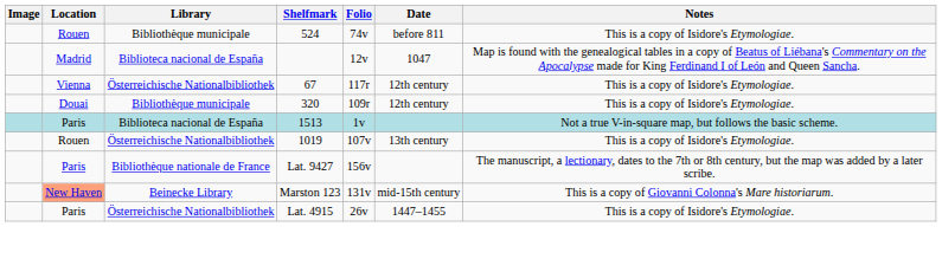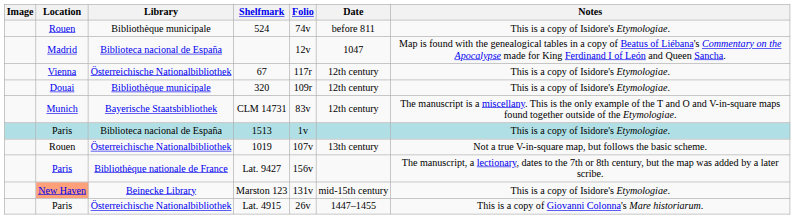+ row: Munich | Bayerische Staatsbibliothek | CLM 14731 | 83v | 12th century | The manuscript is a miscellany. This is the only example of the T and O and V-in-square maps found together outside of the Etymologiae.
1513 | Notes: Not a true V-in-square map, but follows the basic scheme. -> This is a copy of Isidore's Etymologiae.
1019 | Notes: This is a copy of Isidore's Etymologiae. -> Not a true V-in-square map, but follows the basic scheme.
Marston 123 | Notes: This is a copy of Giovanni Colonna's Mare historiarum. -> This is a copy of Isidore's Etymologiae.
Lat. 4915 | Notes: This is a copy of Isidore's Etymologiae. -> This is a copy of Giovanni Colonna's Mare historiarum.
